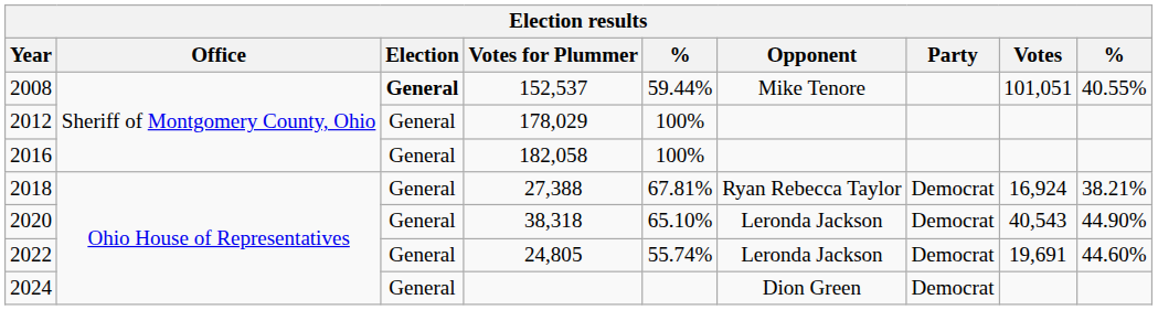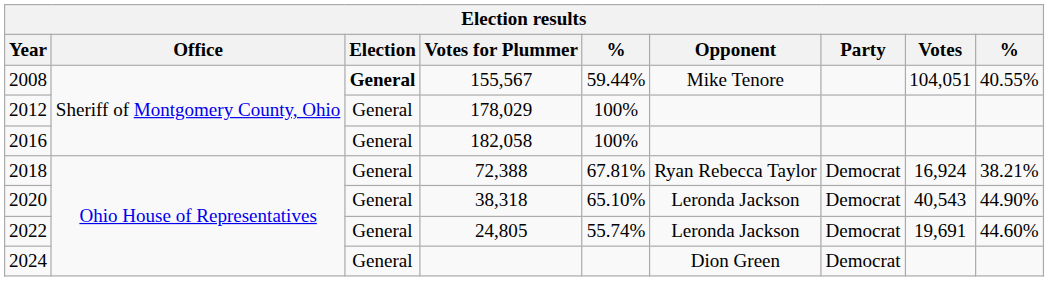2008 | Votes for Plummer: 152,537 -> 155,567
2008 | Votes: 101,051 -> 104,051
2018 | Votes for Plummer: 27,388 -> 72,388
